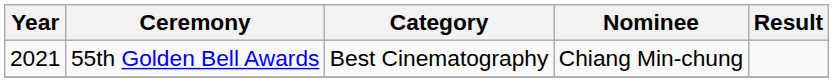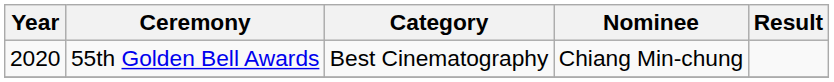55th Golden Bell Awards | Year: 2021 -> 2020
